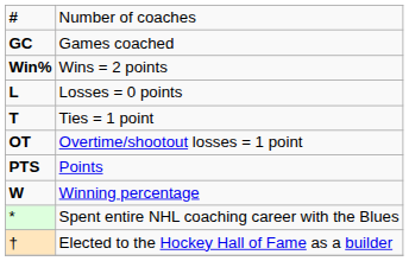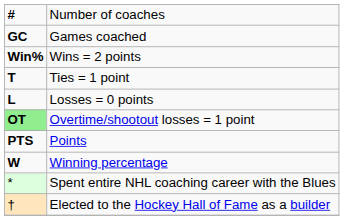rows swapped: Losses = 0 points <-> Ties = 1 point
Overtime/shootout losses = 1 point | column 1: no background -> lightgreen background
